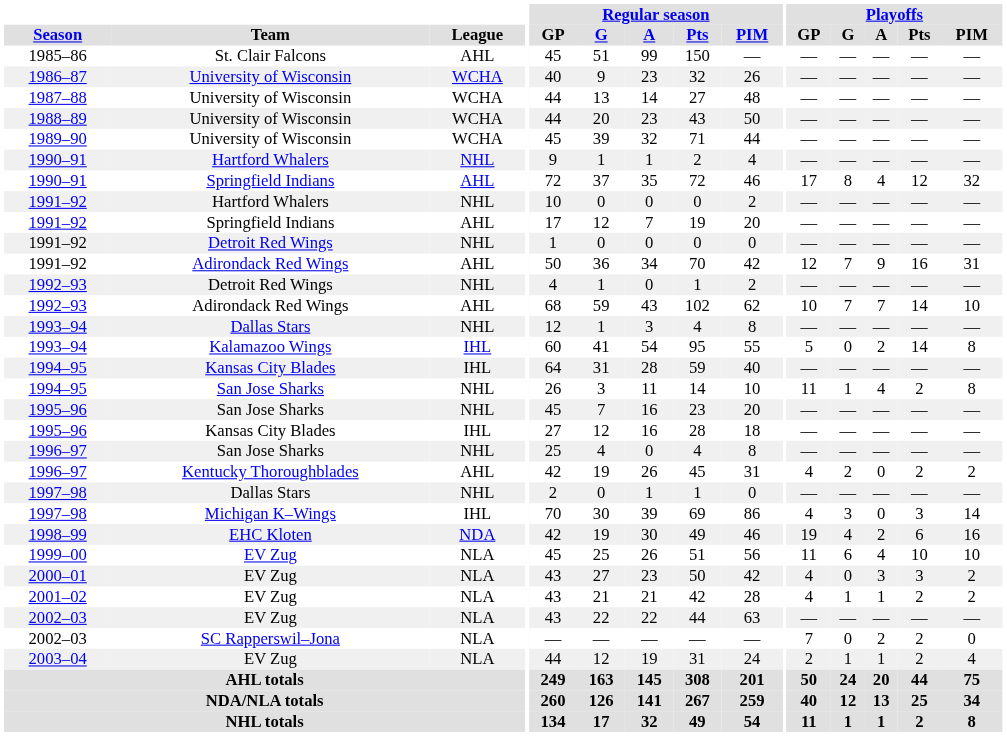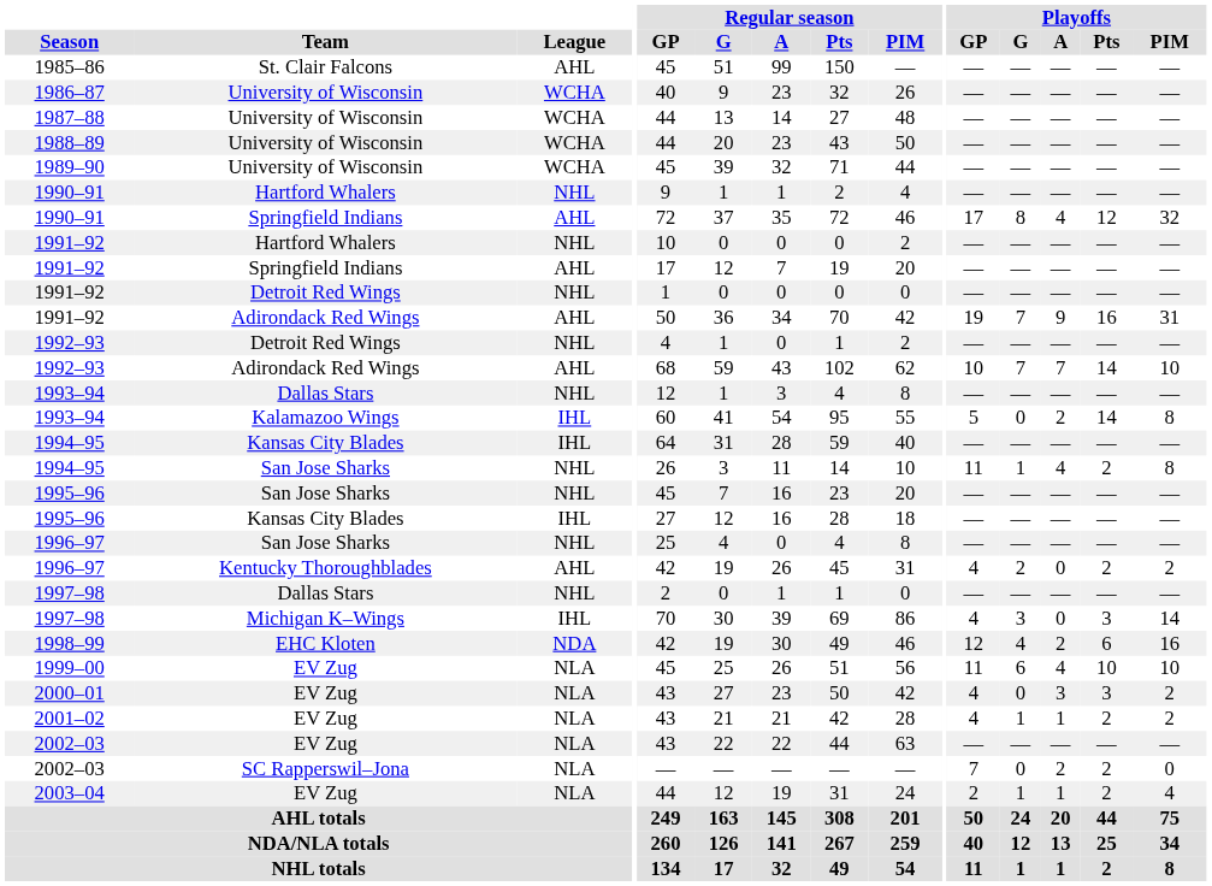1991–92 / Adirondack Red Wings | Playoffs / GP: 12 -> 19
1998–99 | Playoffs / GP: 19 -> 12
